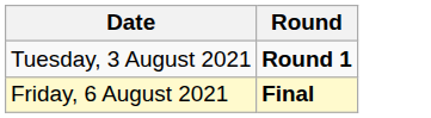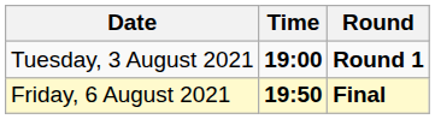+ column: Time | 19:00 | 19:50
